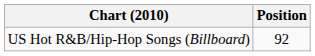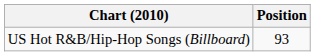US Hot R&B/Hip-Hop Songs (Billboard) | Position: 92 -> 93
